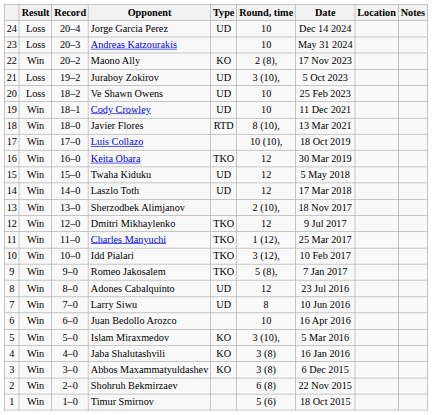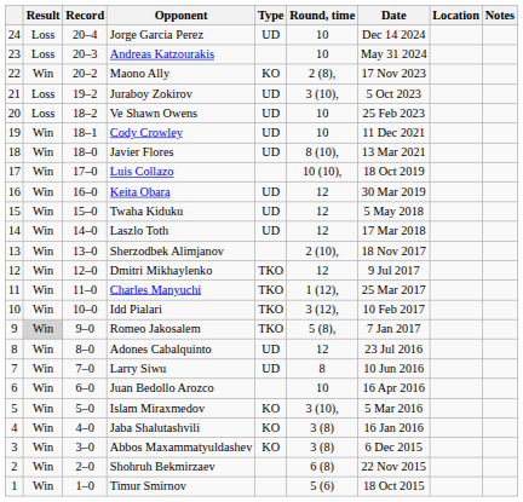Javier Flores | Type: RTD -> UD
Keita Obara | Type: TKO -> UD
Romeo Jakosalem | Result: no background -> lightgrey background
